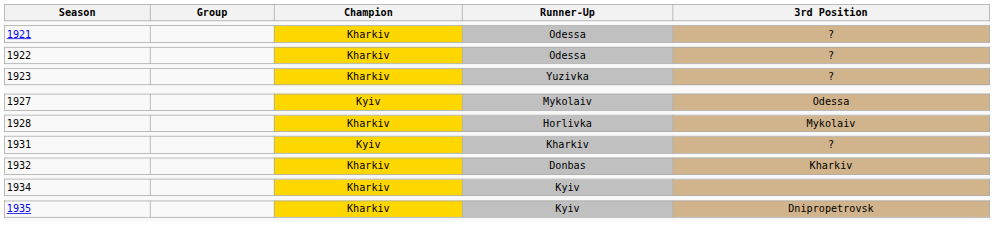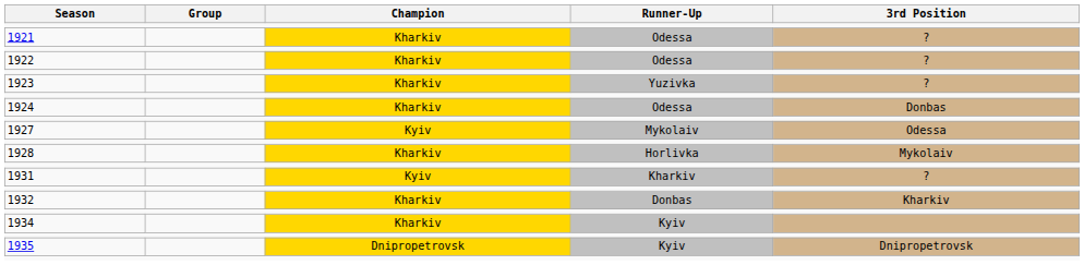+ row: 1924 | Kharkiv | Odessa | Donbas
1935 | Champion: Kharkiv -> Dnipropetrovsk
